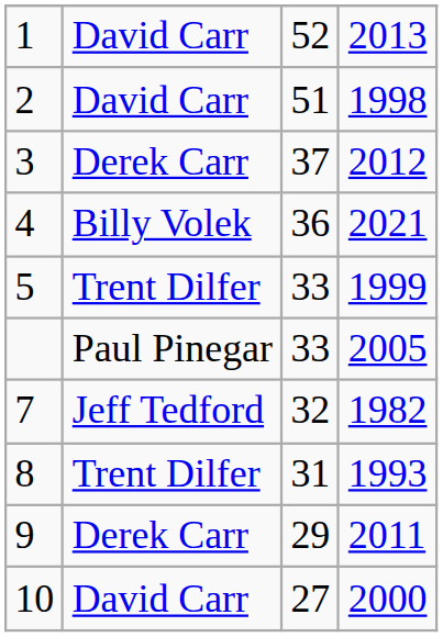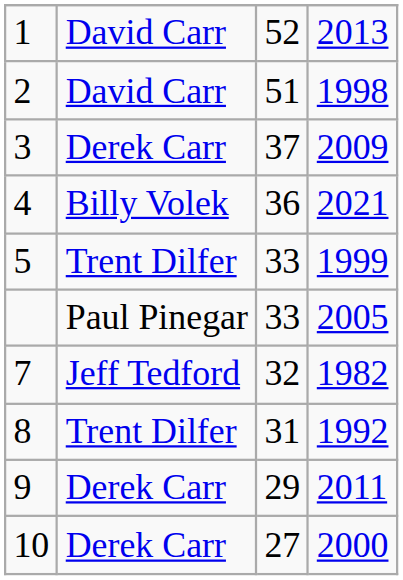3 | column 4: 2012 -> 2009
8 | column 4: 1993 -> 1992
10 | column 2: David Carr -> Derek Carr
